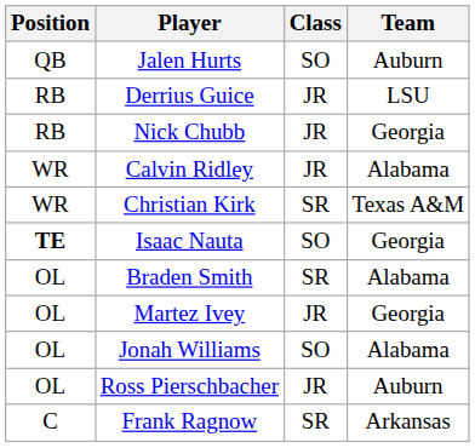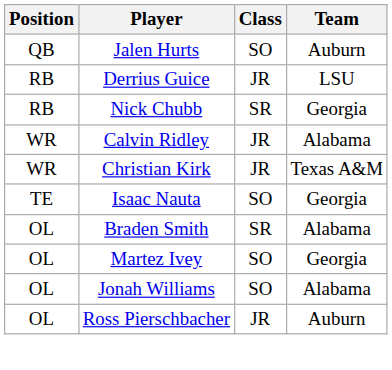Nick Chubb | Class: JR -> SR
Christian Kirk | Class: SR -> JR
Isaac Nauta | Position: bold -> normal
Martez Ivey | Class: JR -> SO
- row: C | Frank Ragnow | SR | Arkansas
